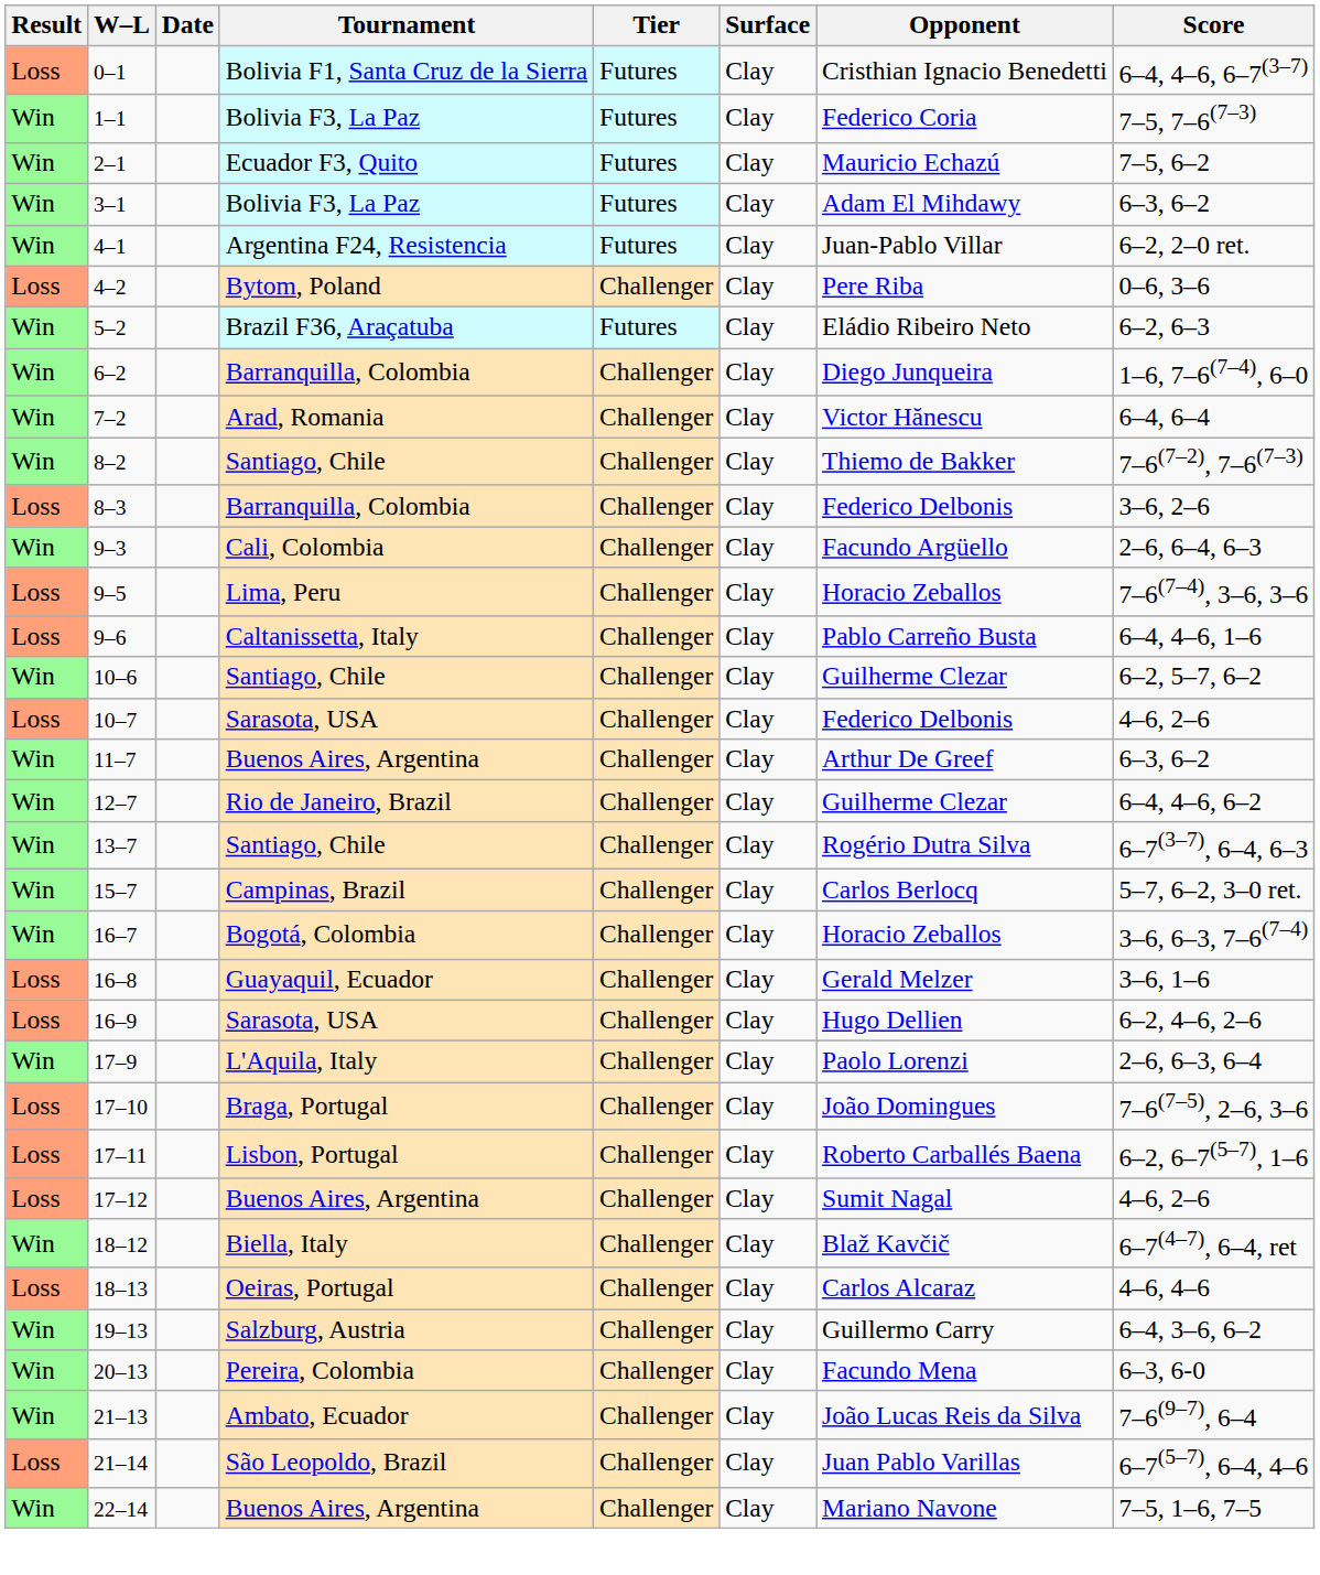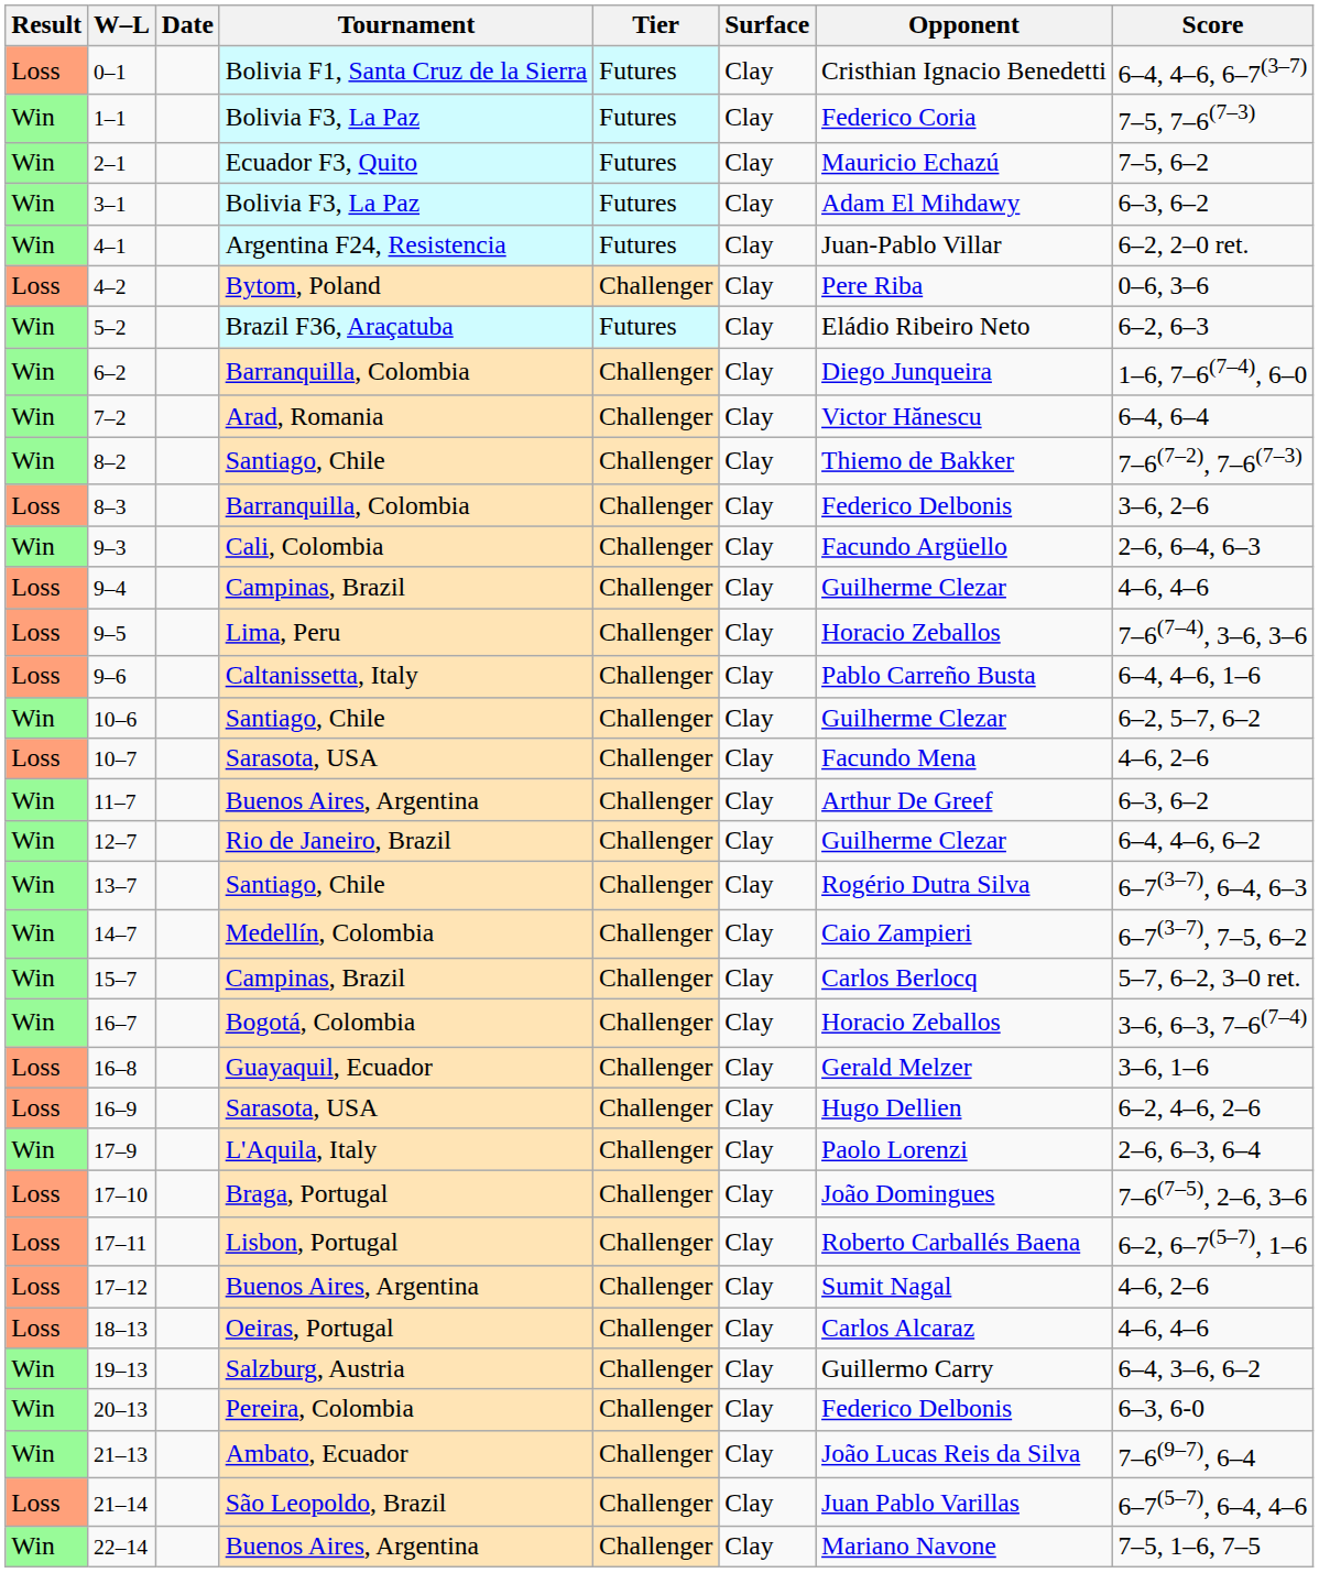+ row: Loss | 9–4 | Campinas, Brazil | Challenger | Clay | Guilherme Clezar | 4–6, 4–6
10–7 | Opponent: Federico Delbonis -> Facundo Mena
+ row: Win | 14–7 | Medellín, Colombia | Challenger | Clay | Caio Zampieri | 6–7(3–7), 7–5, 6–2
- row: Win | 18–12 | Biella, Italy | Challenger | Clay | Blaž Kavčič | 6–7(4–7), 6–4, ret
20–13 | Opponent: Facundo Mena -> Federico Delbonis
